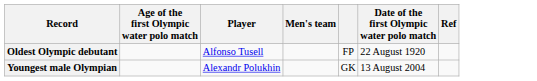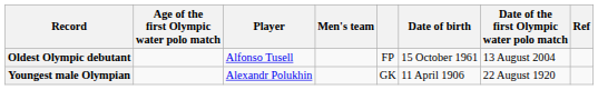+ column: Date of birth | 15 October 1961 | 11 April 1906
Oldest Olympic debutant | Date of the first Olympic water polo match: 22 August 1920 -> 13 August 2004
Youngest male Olympian | Date of the first Olympic water polo match: 13 August 2004 -> 22 August 1920
